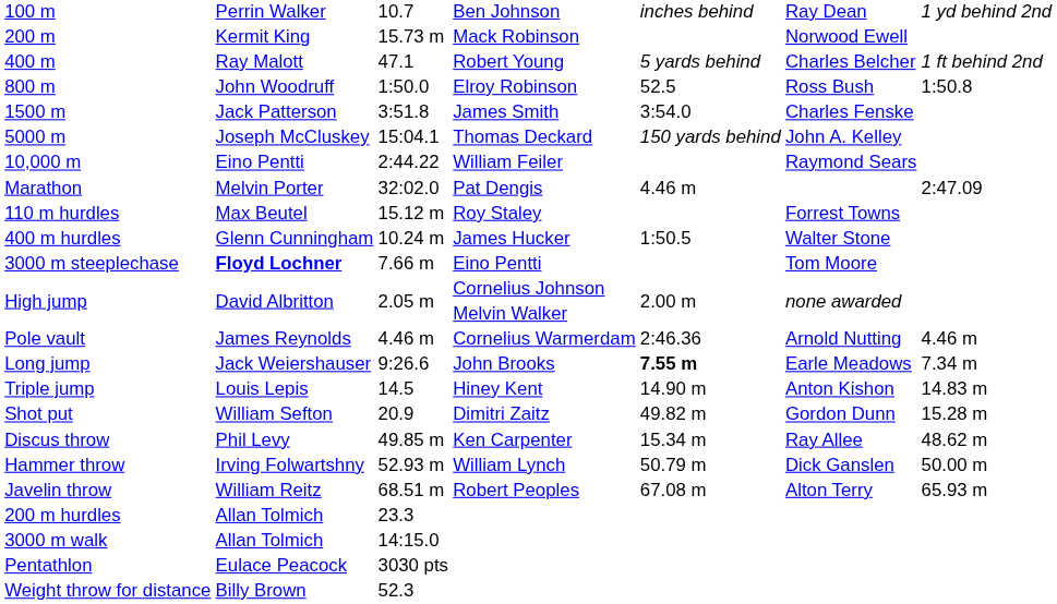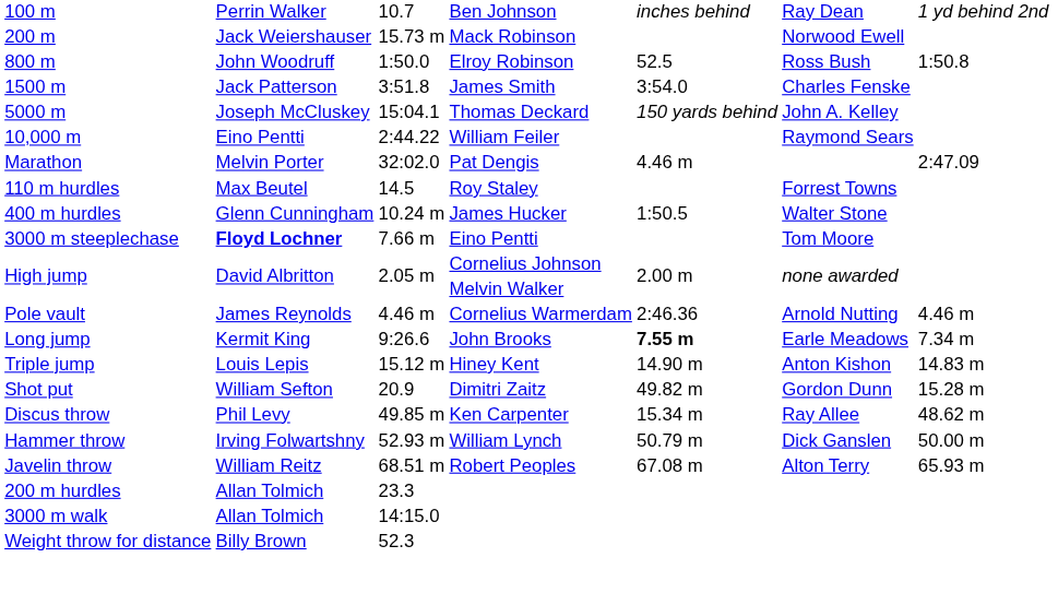200 m | column 2: Kermit King -> Jack Weiershauser
- row: 400 m | Ray Malott | 47.1 | Robert Young | 5 yards behind | Charles Belcher | 1 ft behind 2nd
110 m hurdles | column 3: 15.12 m -> 14.5
Long jump | column 2: Jack Weiershauser -> Kermit King
Triple jump | column 3: 14.5 -> 15.12 m
- row: Pentathlon | Eulace Peacock | 3030 pts
